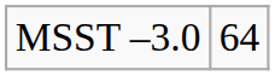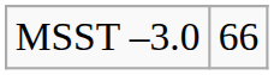MSST –3.0 | column 2: 64 -> 66
